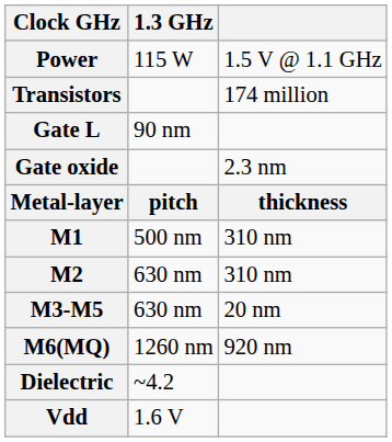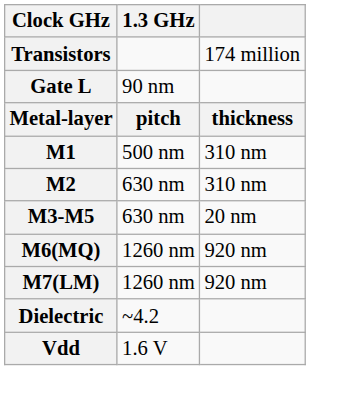- row: Power | 115 W | 1.5 V @ 1.1 GHz
- row: Gate oxide | 2.3 nm
+ row: M7(LM) | 1260 nm | 920 nm
